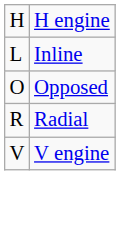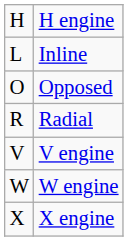+ row: W | W engine
+ row: X | X engine
